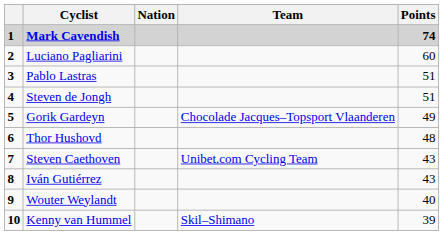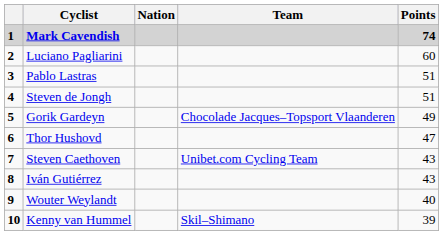Thor Hushovd | Points: 48 -> 47
